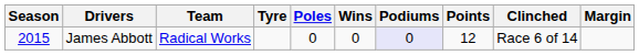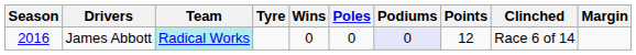columns swapped: Poles <-> Wins
James Abbott | Season: 2015 -> 2016
James Abbott | Team: no background -> paleturquoise background
